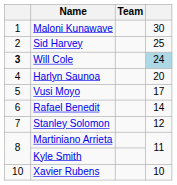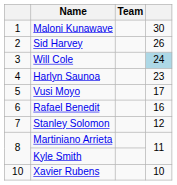Sid Harvey | column 4: 25 -> 26
Will Cole | column 1: bold -> normal
Harlyn Saunoa | column 4: 20 -> 23
Rafael Benedit | column 4: 14 -> 16
